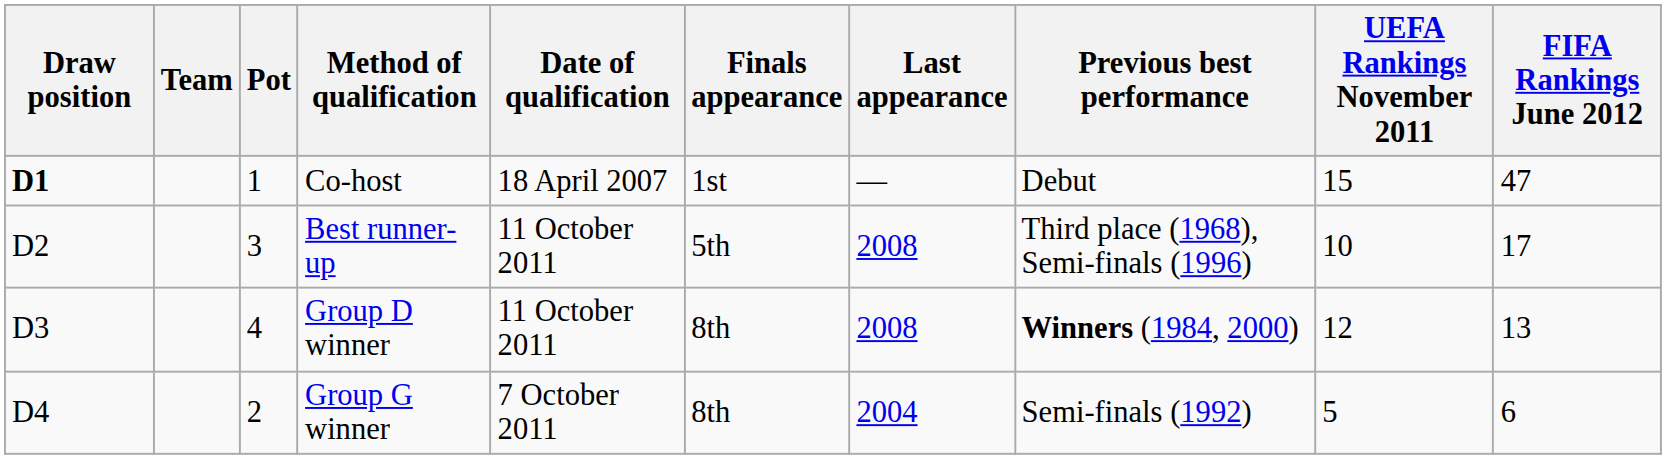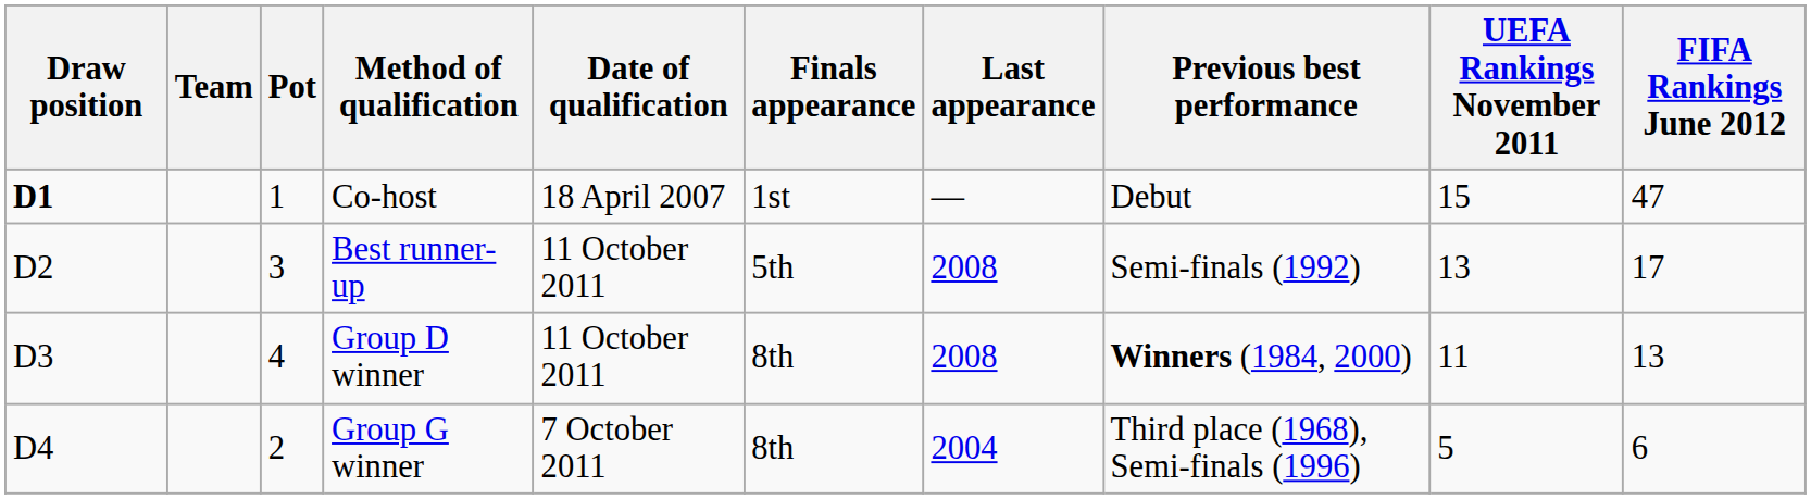Best runner-up | Previous best performance: Third place (1968), Semi-finals (1996) -> Semi-finals (1992)
Best runner-up | UEFA Rankings November 2011: 10 -> 13
Group D winner | UEFA Rankings November 2011: 12 -> 11
Group G winner | Previous best performance: Semi-finals (1992) -> Third place (1968), Semi-finals (1996)
